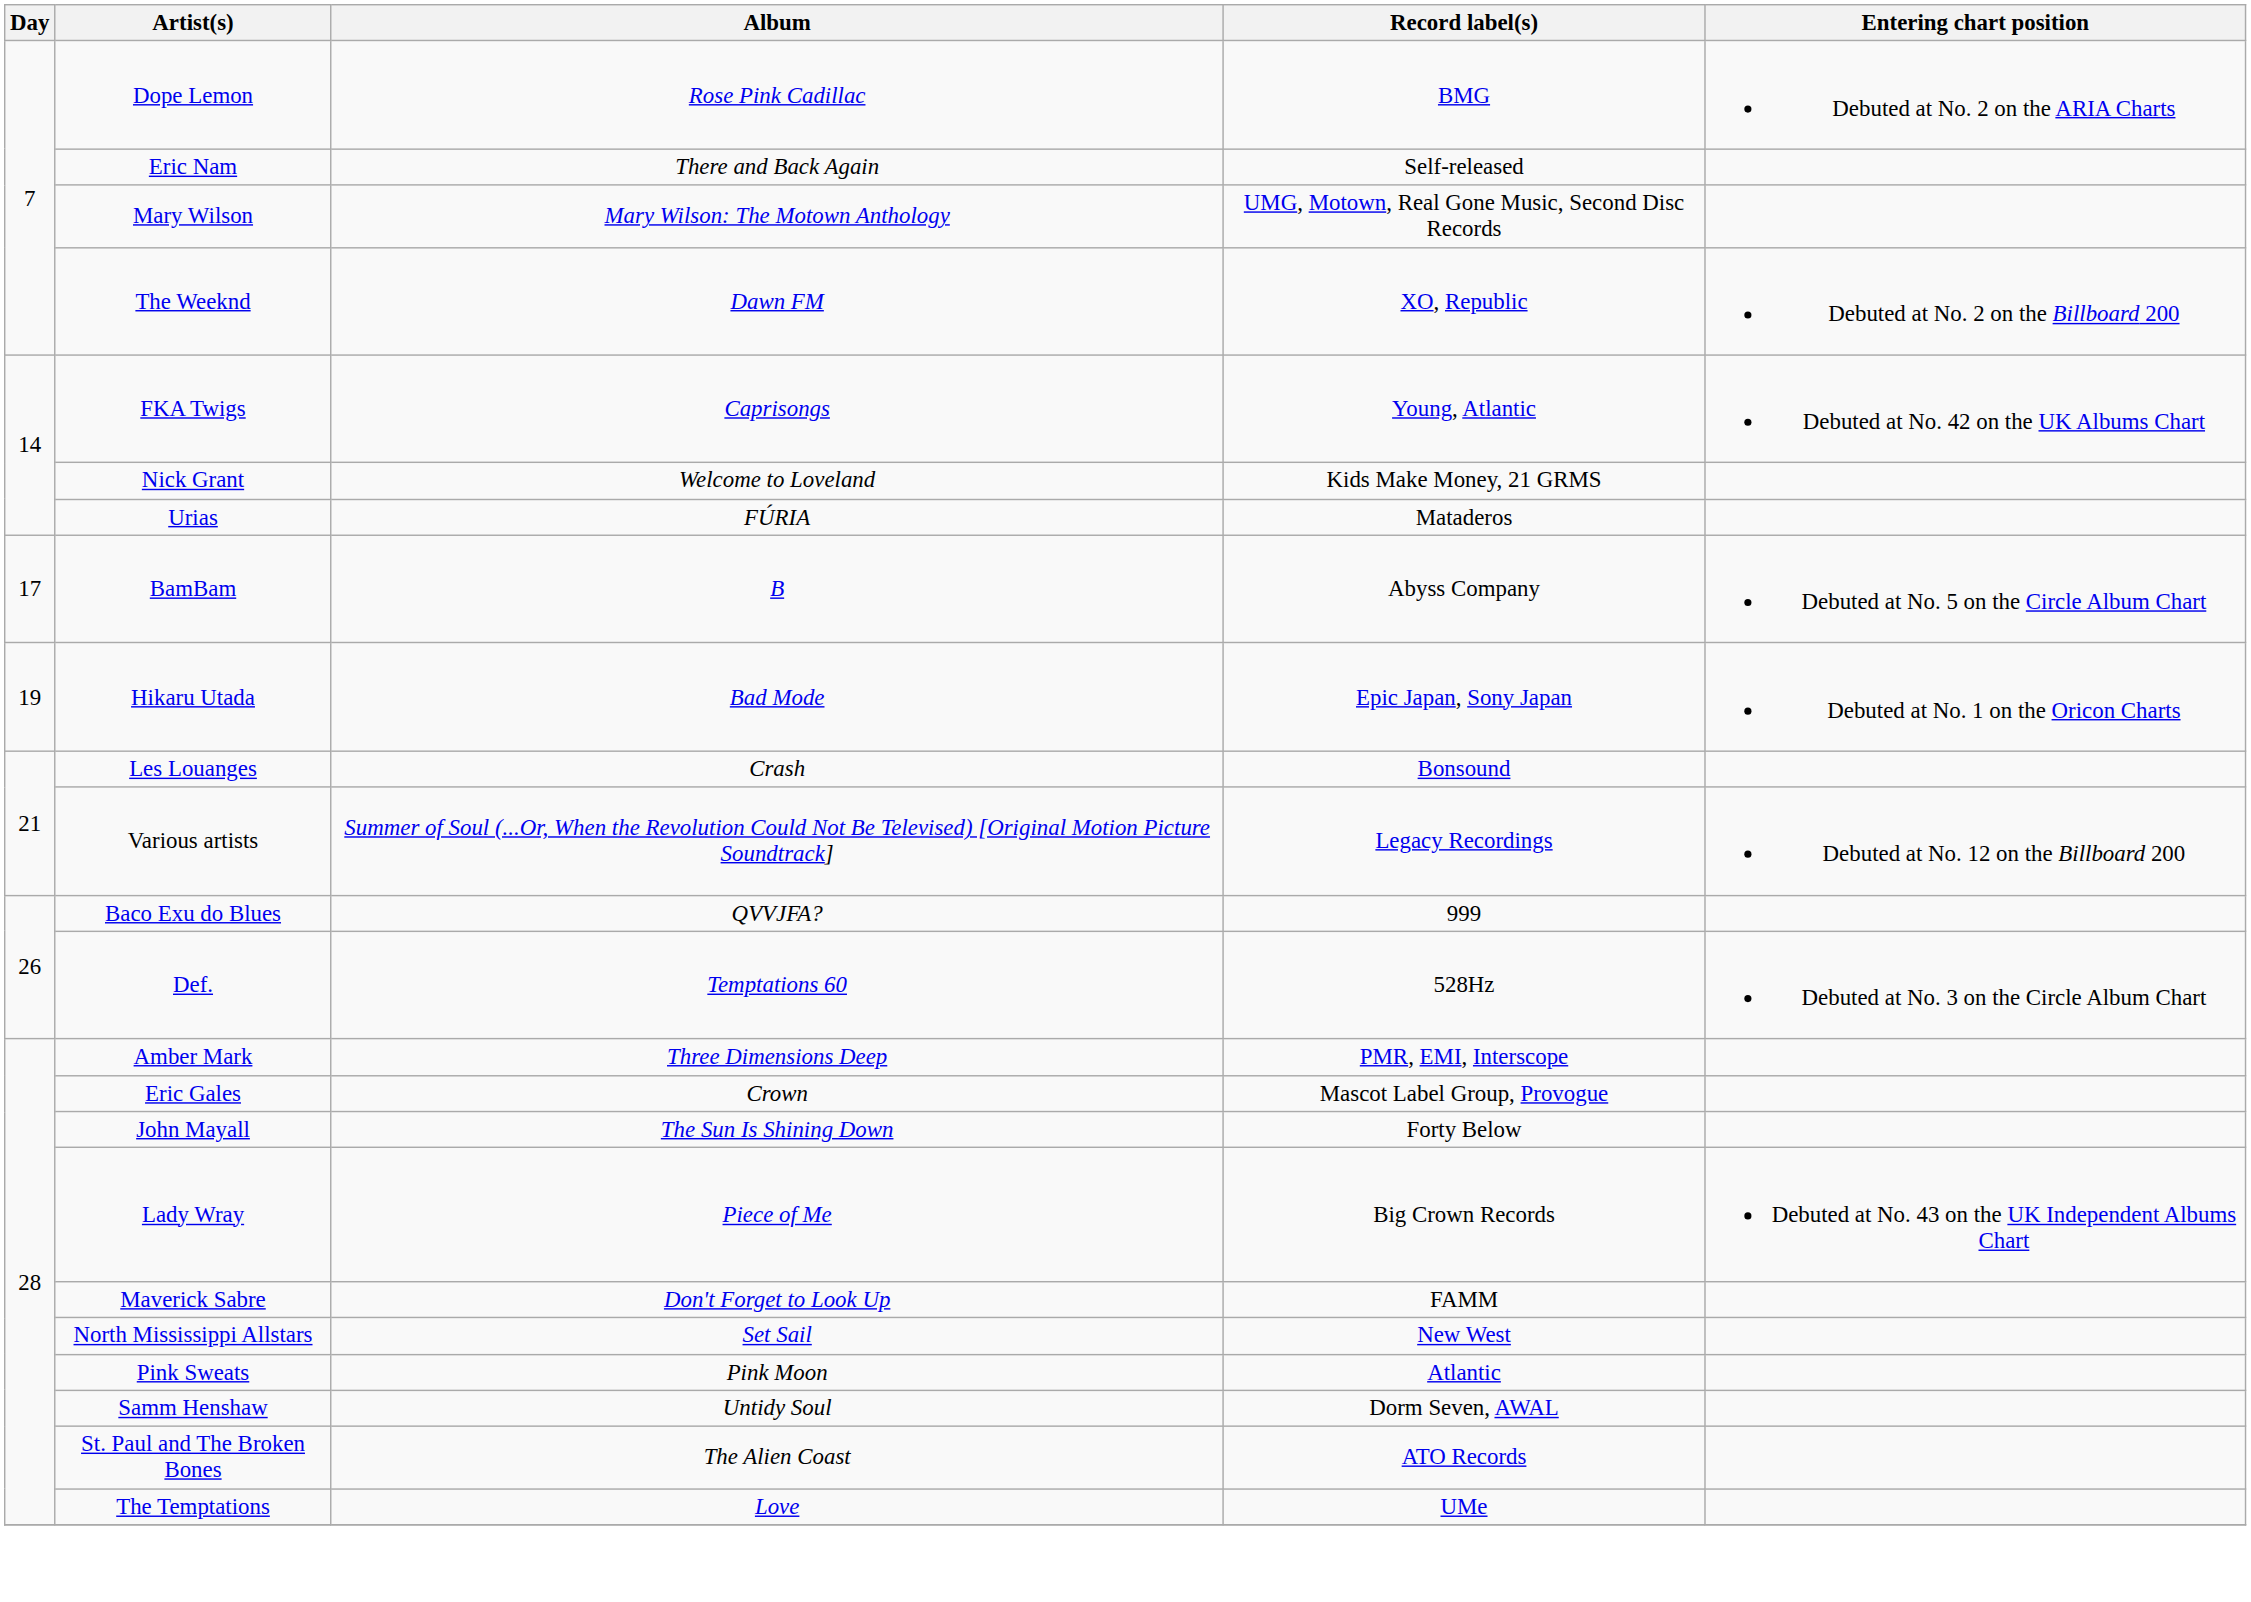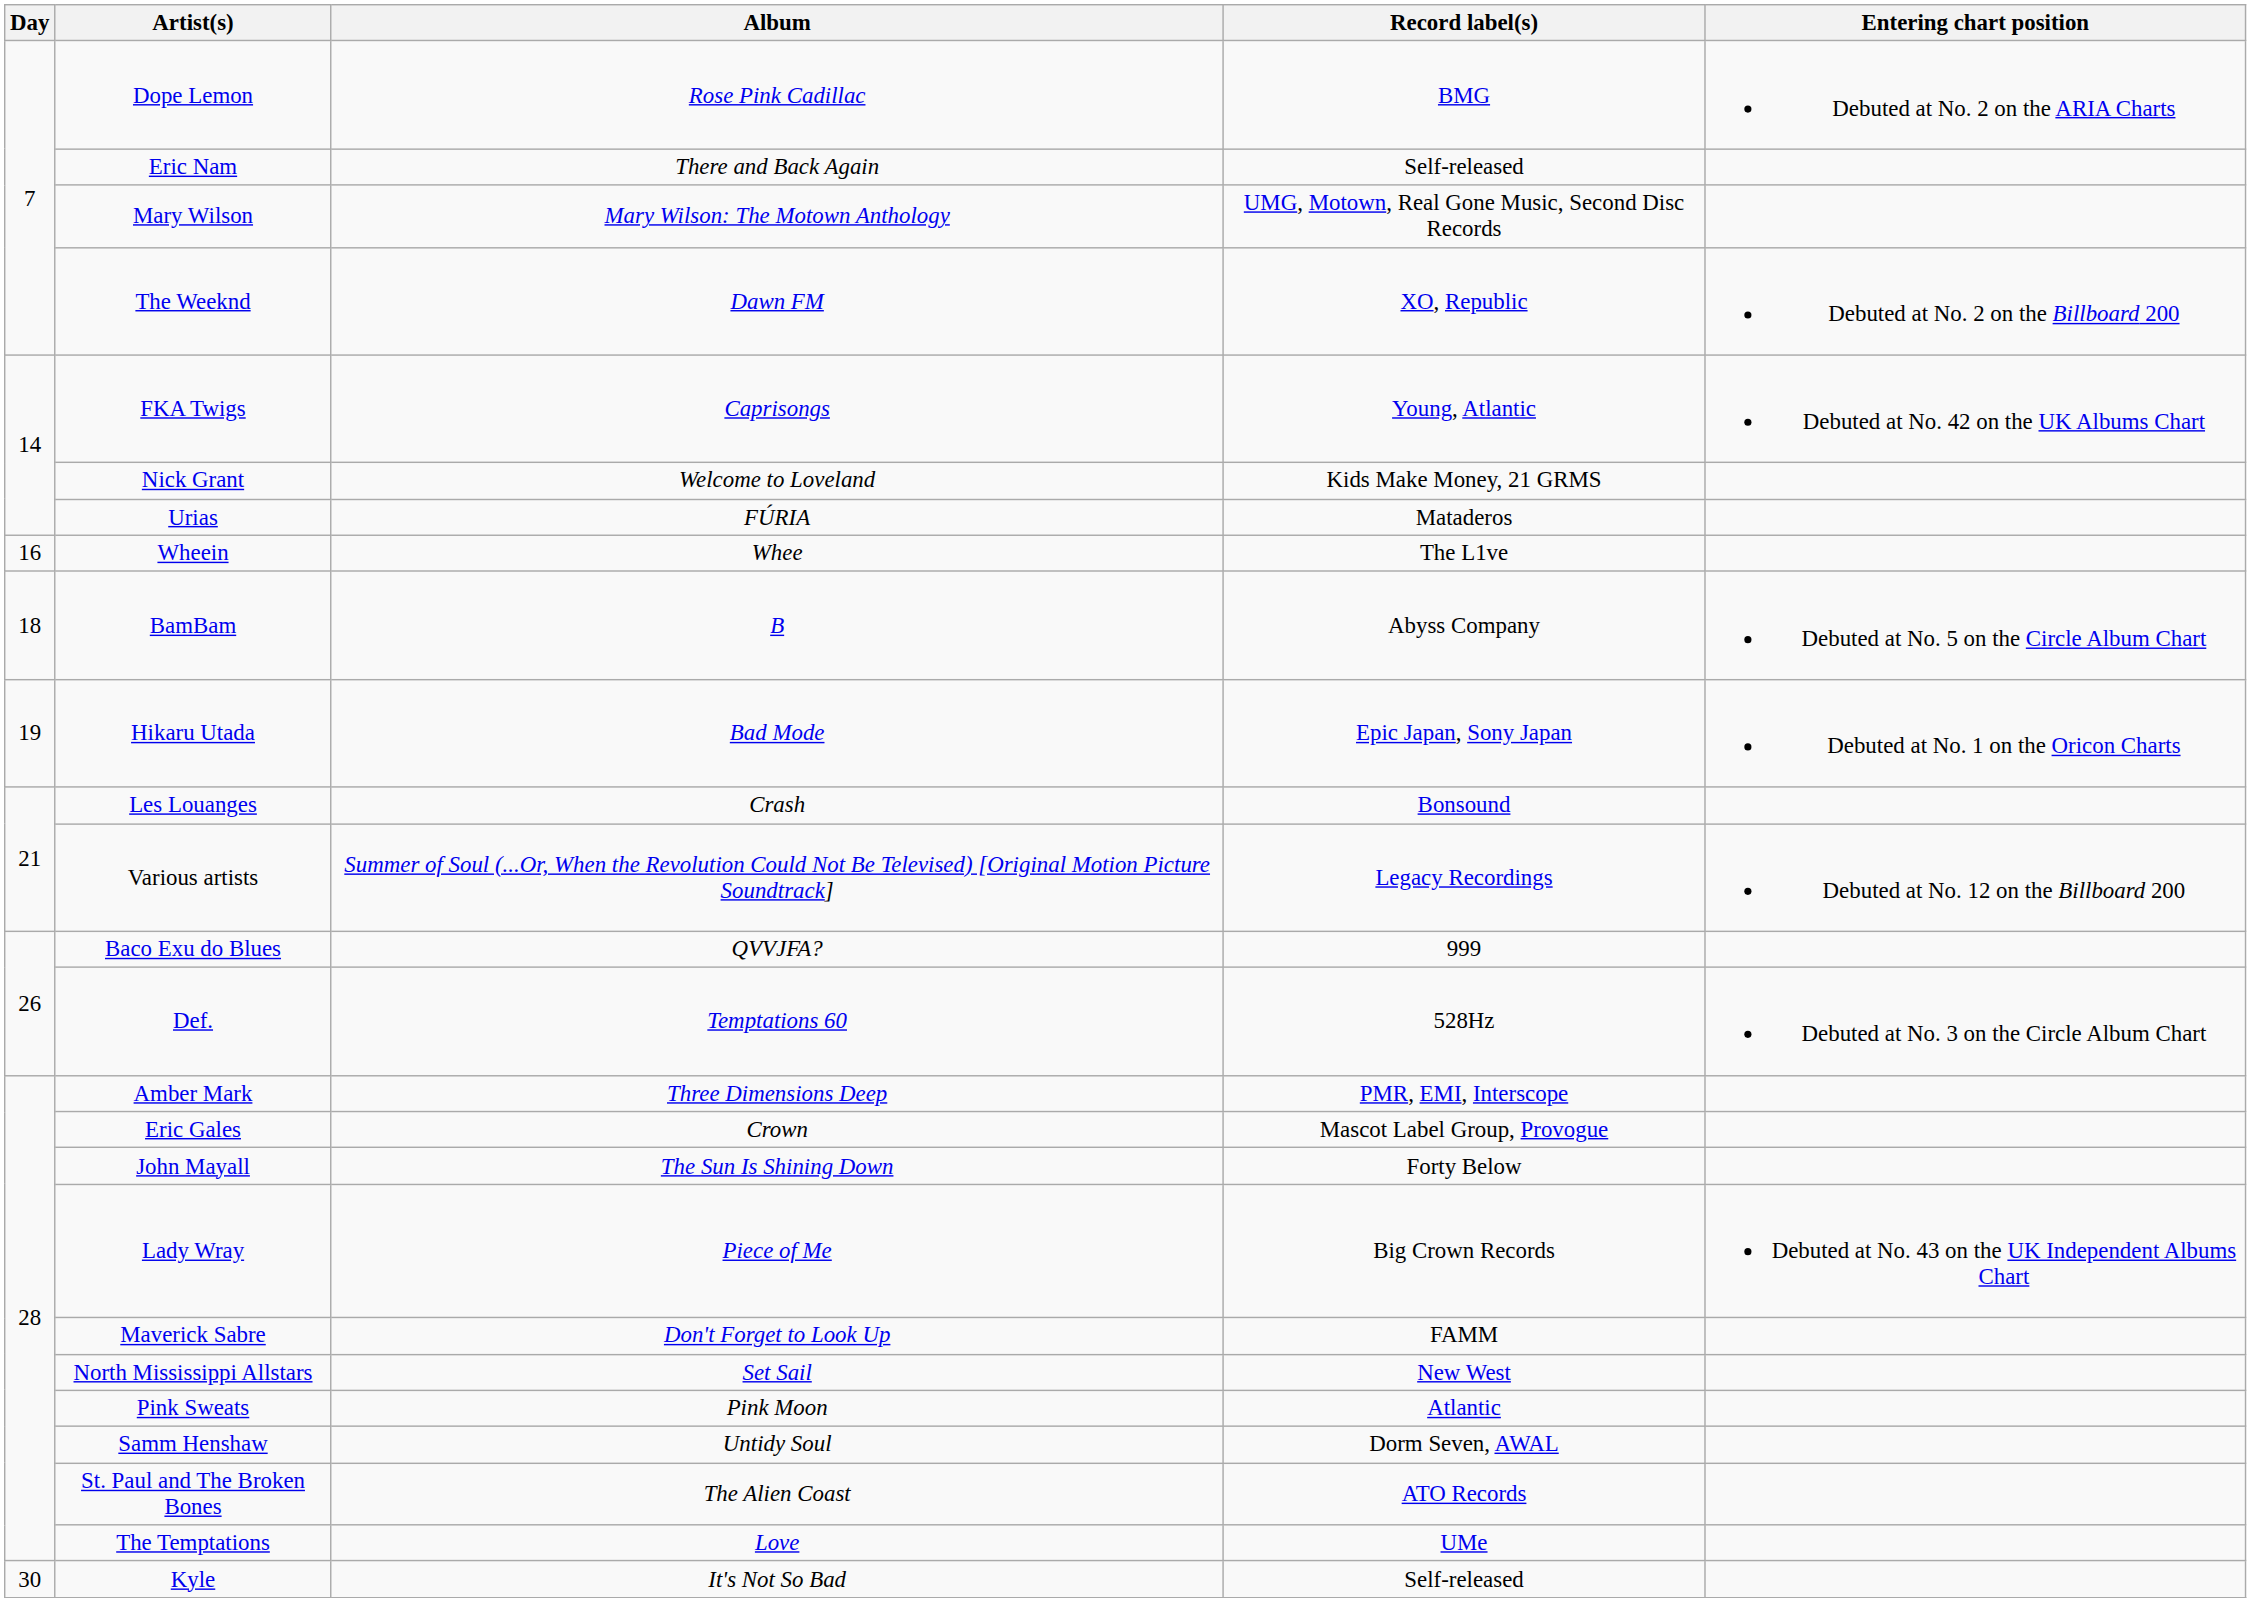+ row: 16 | Wheein | Whee | The L1ve
BamBam | Day: 17 -> 18
+ row: 30 | Kyle | It's Not So Bad | Self-released
